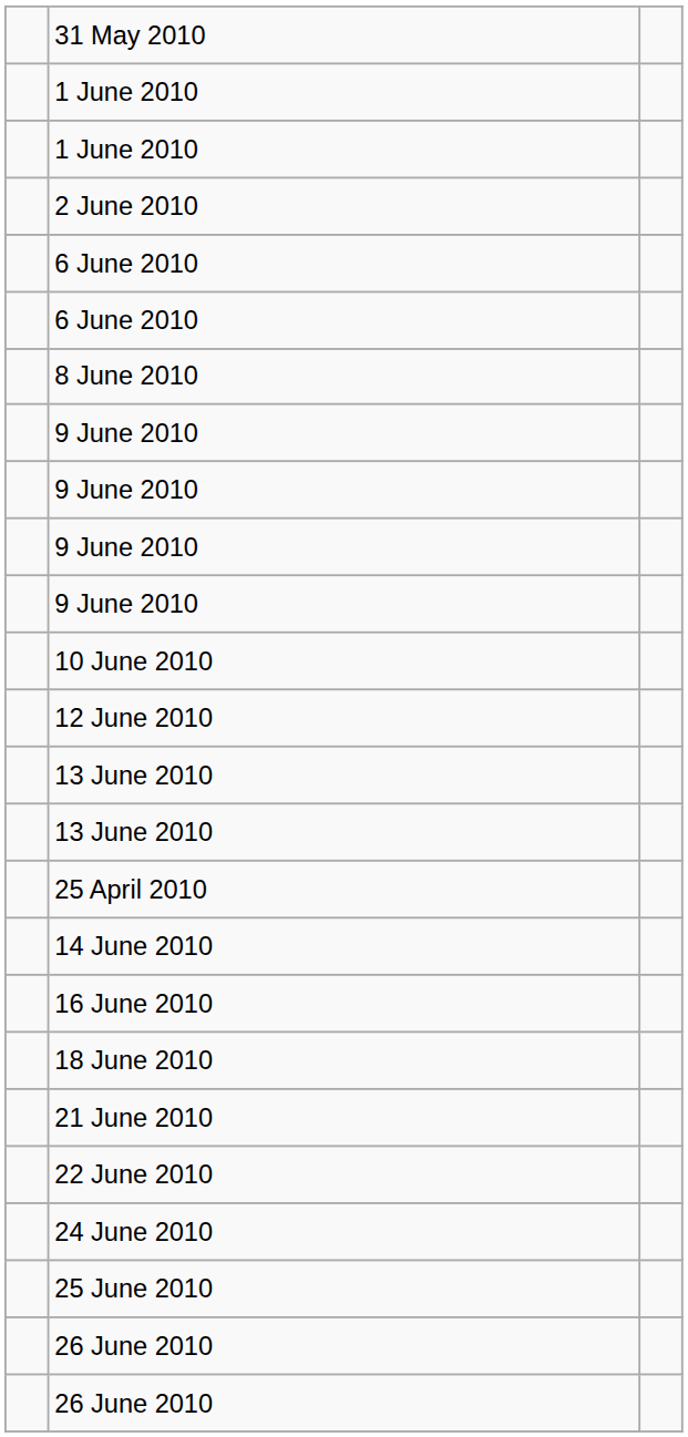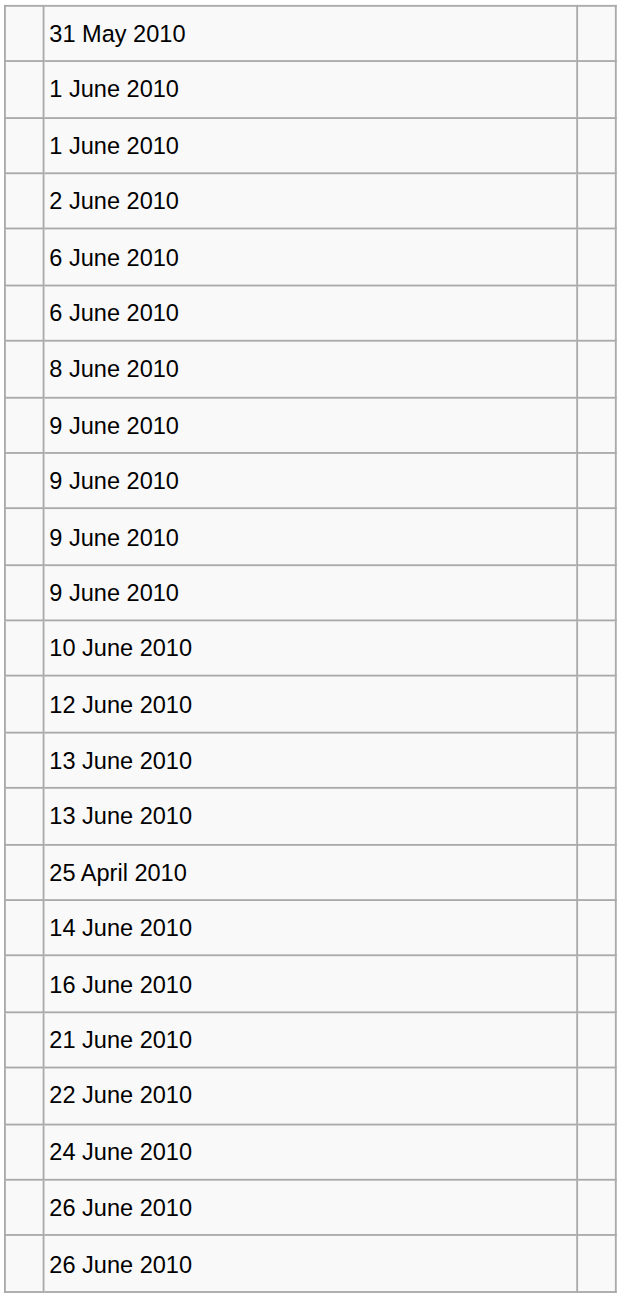- row: 18 June 2010
- row: 25 June 2010
